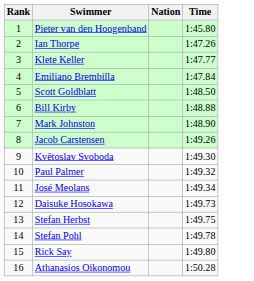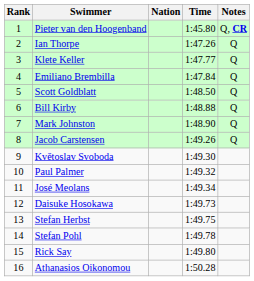+ column: Notes | Q, CR | Q | Q | Q | Q | Q | Q | Q
